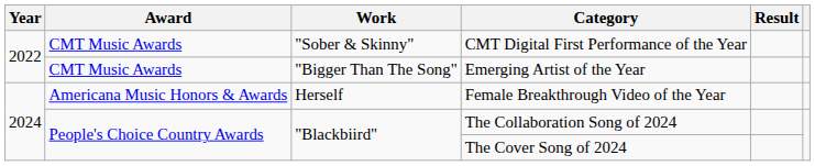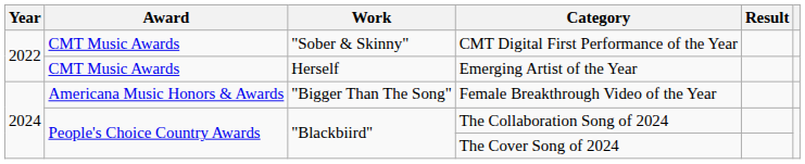Emerging Artist of the Year | Work: "Bigger Than The Song" -> Herself
Female Breakthrough Video of the Year | Work: Herself -> "Bigger Than The Song"
